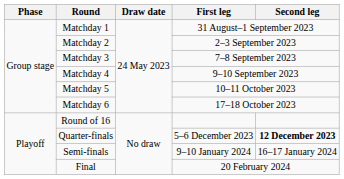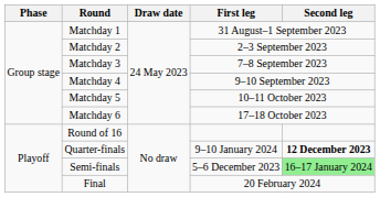Quarter-finals | First leg: 5–6 December 2023 -> 9–10 January 2024
Semi-finals | First leg: 9–10 January 2024 -> 5–6 December 2023
Semi-finals | Second leg: no background -> lightgreen background
